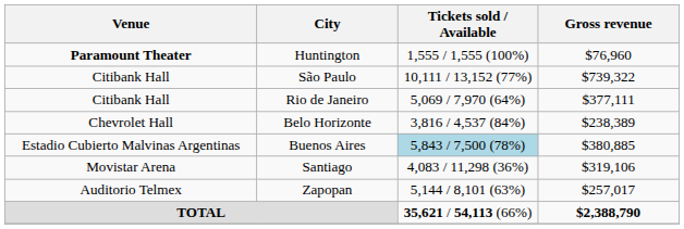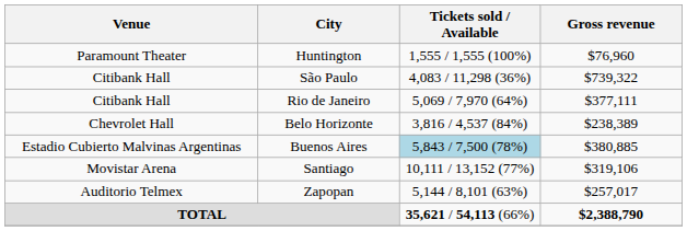Huntington | Venue: bold -> normal
São Paulo | Tickets sold / Available: 10,111 / 13,152 (77%) -> 4,083 / 11,298 (36%)
Santiago | Tickets sold / Available: 4,083 / 11,298 (36%) -> 10,111 / 13,152 (77%)
